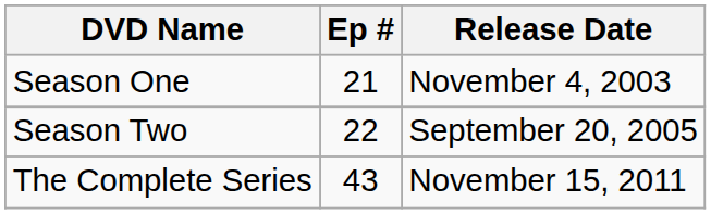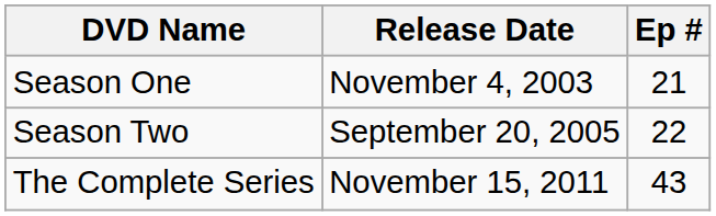columns swapped: Ep # <-> Release Date
